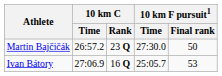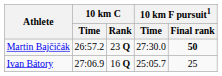Martin Bajčičák | 10 km F pursuit1 / Final rank: normal -> bold
Ivan Bátory | 10 km F pursuit1 / Final rank: 53 -> 25
